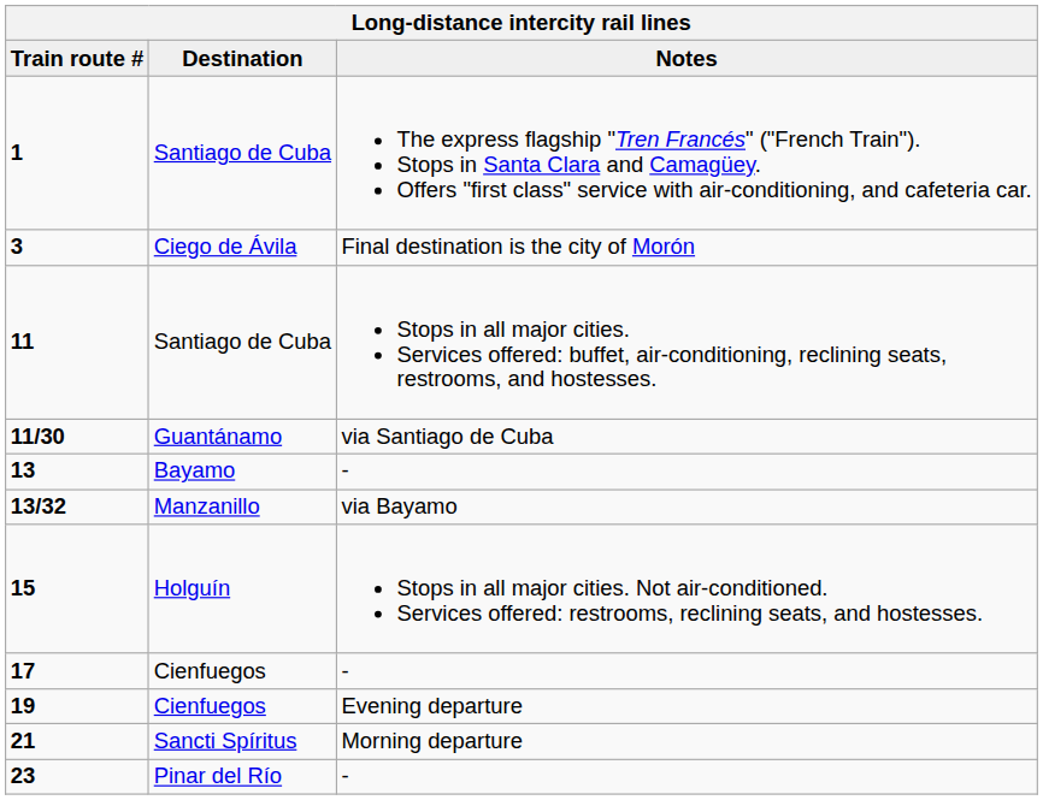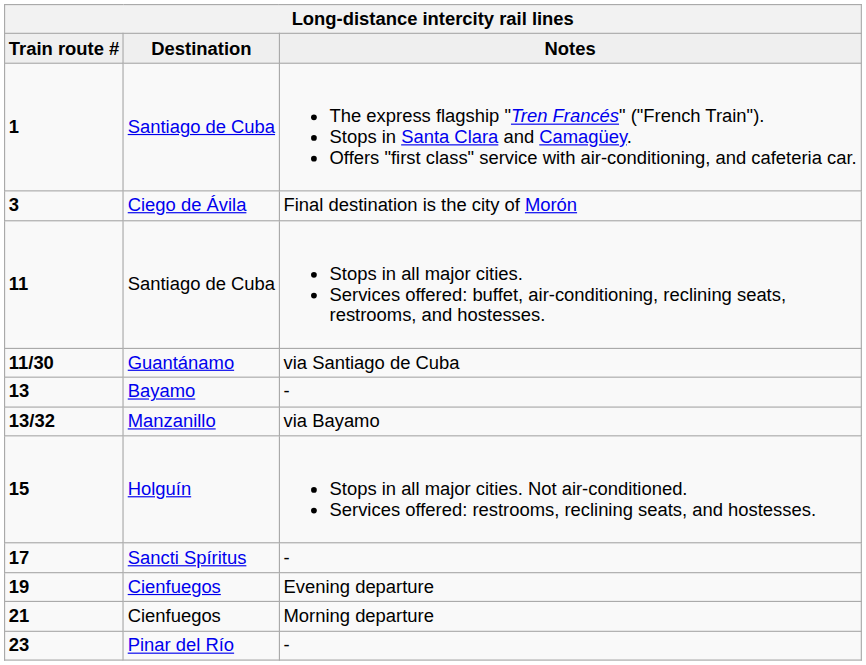17 | Destination: Cienfuegos -> Sancti Spíritus
21 | Destination: Sancti Spíritus -> Cienfuegos
